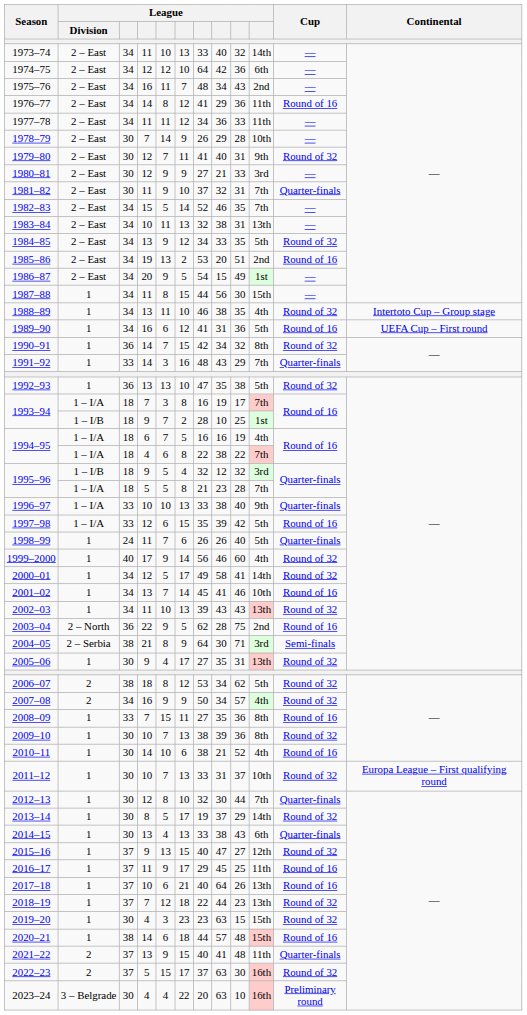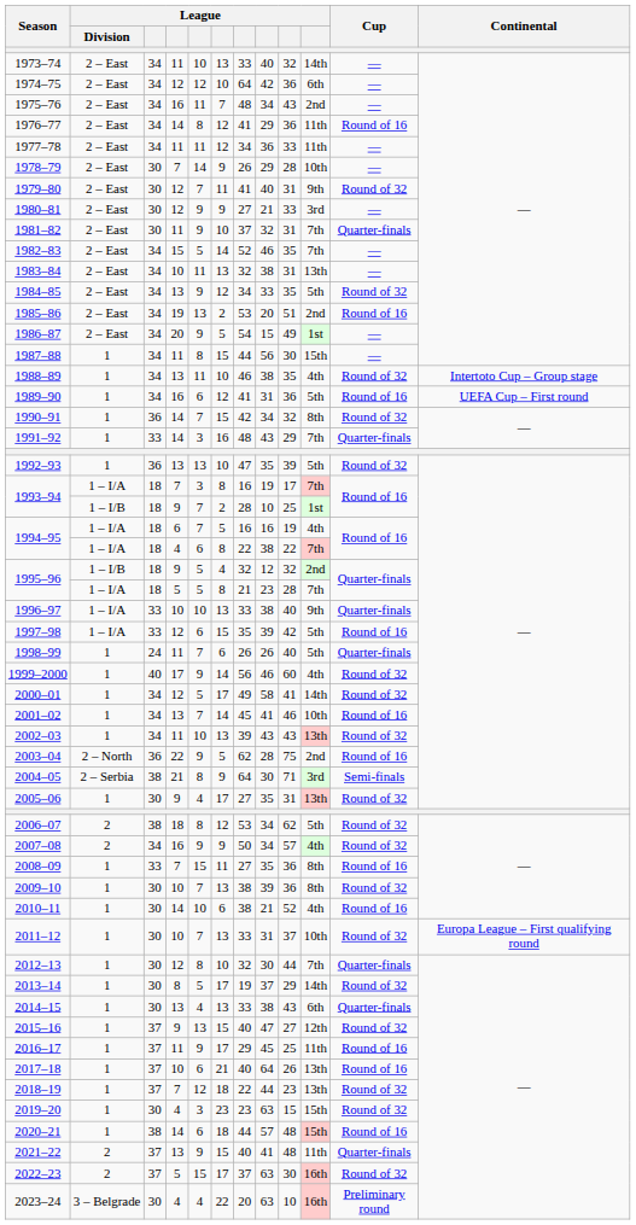1992–93 | column 9: 38 -> 39
1995–96 / 9 | column 10: 3rd -> 2nd
